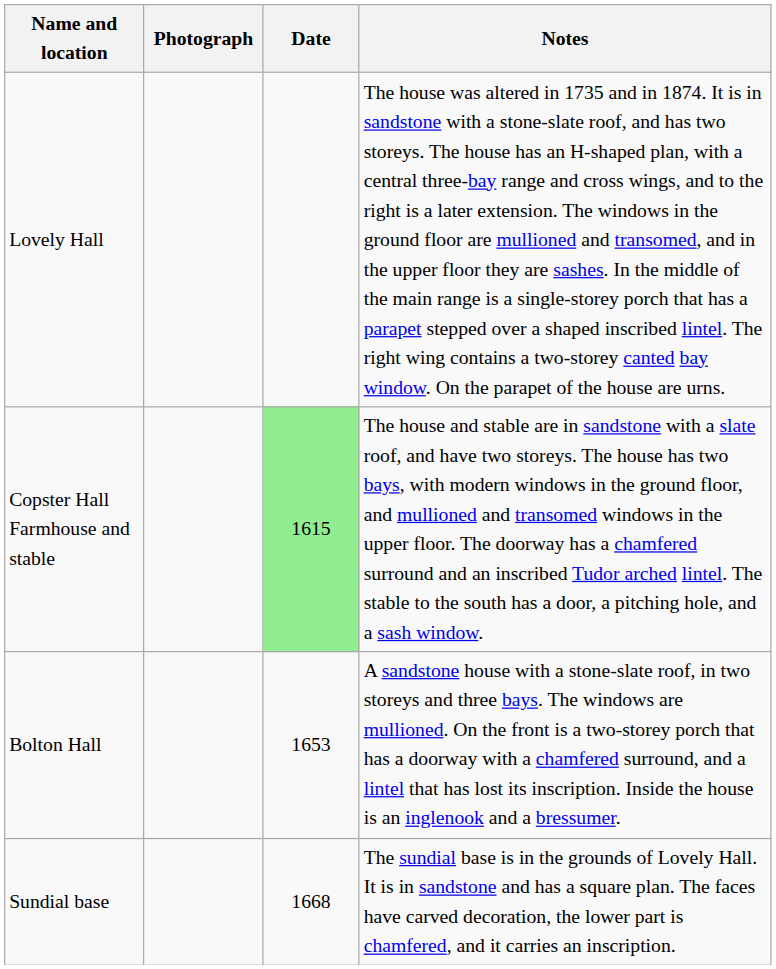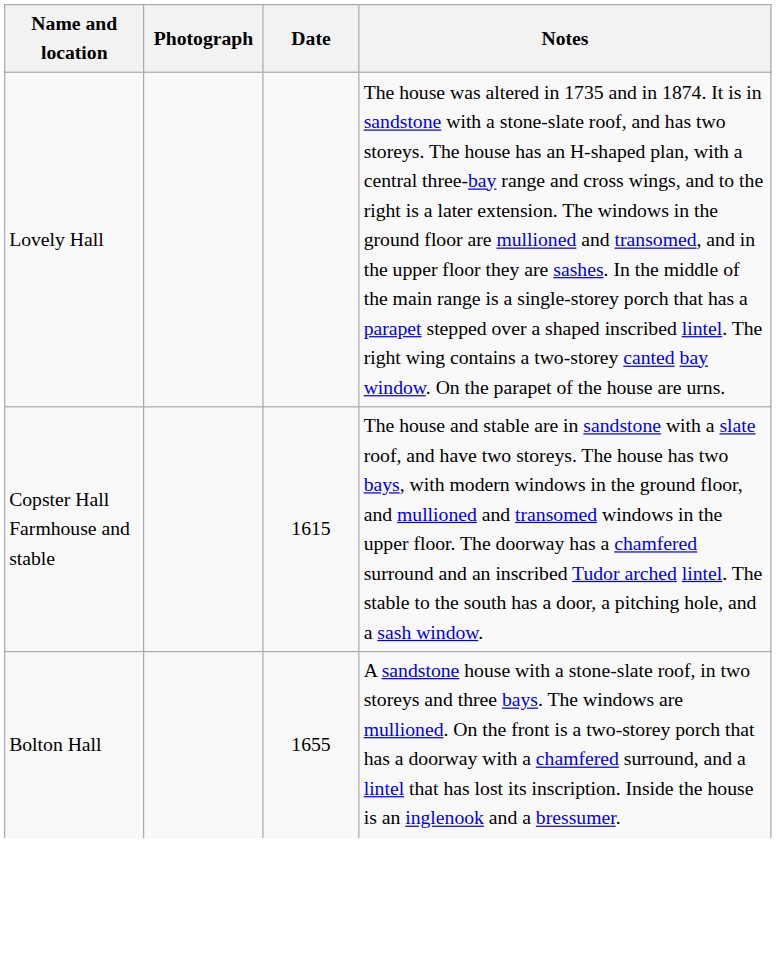Copster Hall Farmhouse and stable | Date: lightgreen background -> no background
Bolton Hall | Date: 1653 -> 1655
- row: Sundial base | 1668 | The sundial base is in the grounds of Lovely Hall. It is in sandstone and has a square plan. The faces have carved decoration, the lower part is chamfered, and it carries an inscription.
